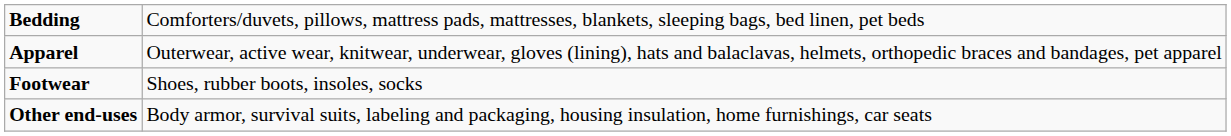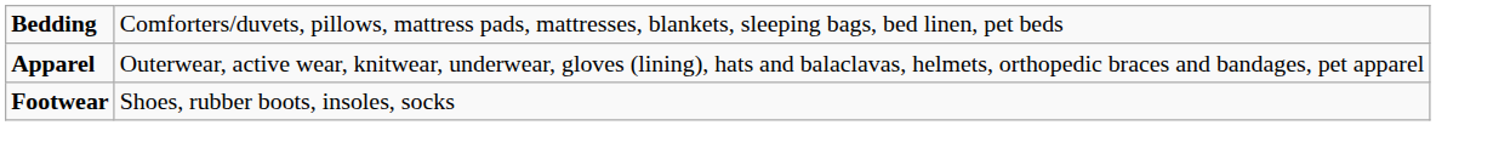- row: Other end-uses | Body armor, survival suits, labeling and packaging, housing insulation, home furnishings, car seats
